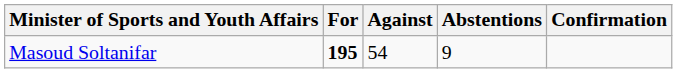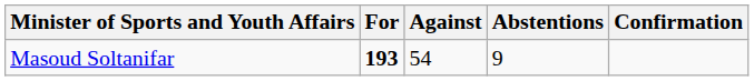Masoud Soltanifar | For: 195 -> 193
